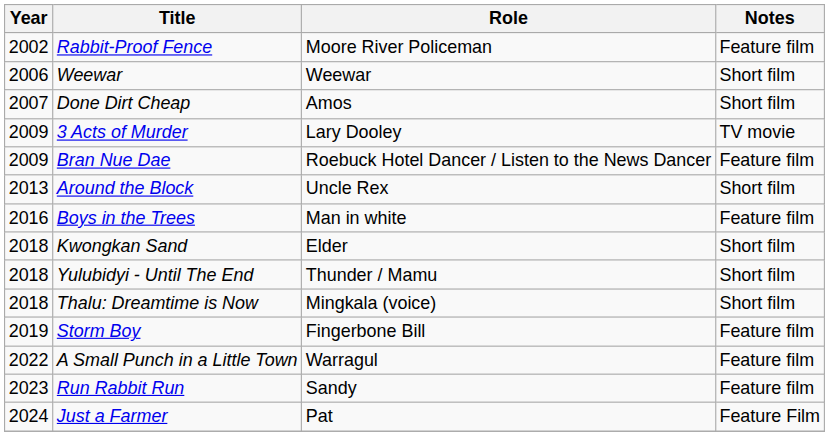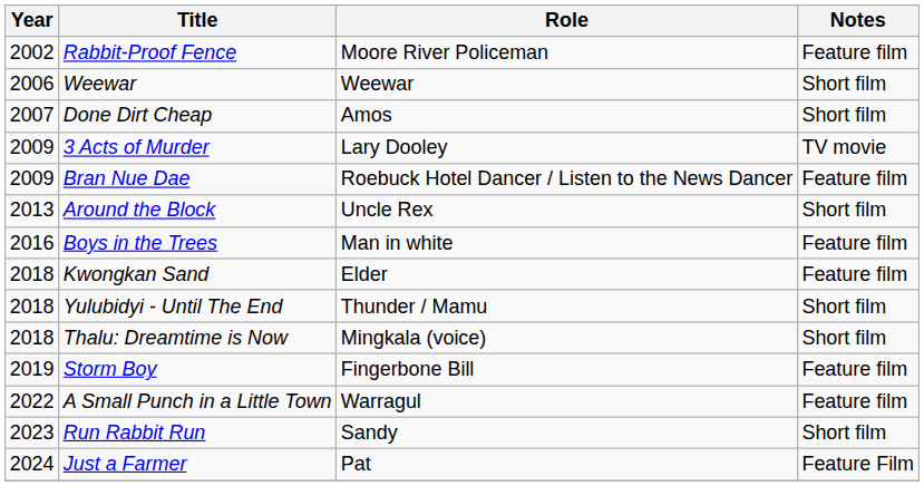Kwongkan Sand | Notes: Short film -> Feature film
Run Rabbit Run | Notes: Feature film -> Short film
